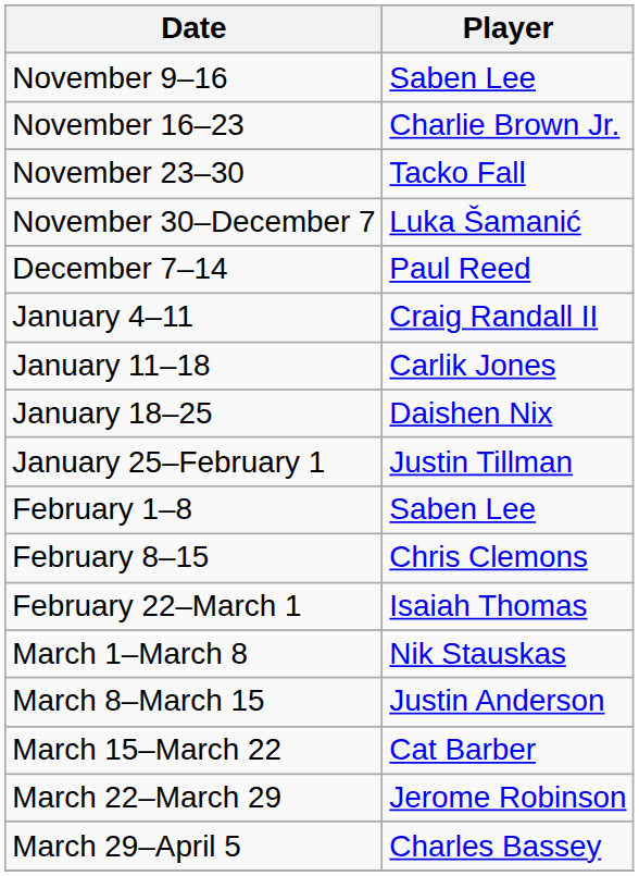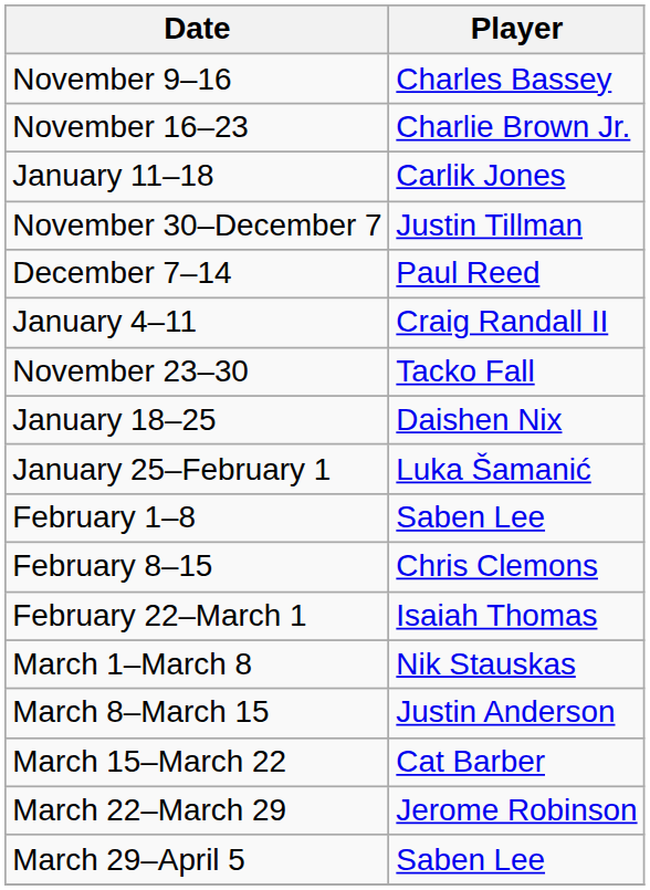November 9–16 | Player: Saben Lee -> Charles Bassey
rows swapped: November 23–30 <-> January 11–18
November 30–December 7 | Player: Luka Šamanić -> Justin Tillman
January 25–February 1 | Player: Justin Tillman -> Luka Šamanić
March 29–April 5 | Player: Charles Bassey -> Saben Lee
